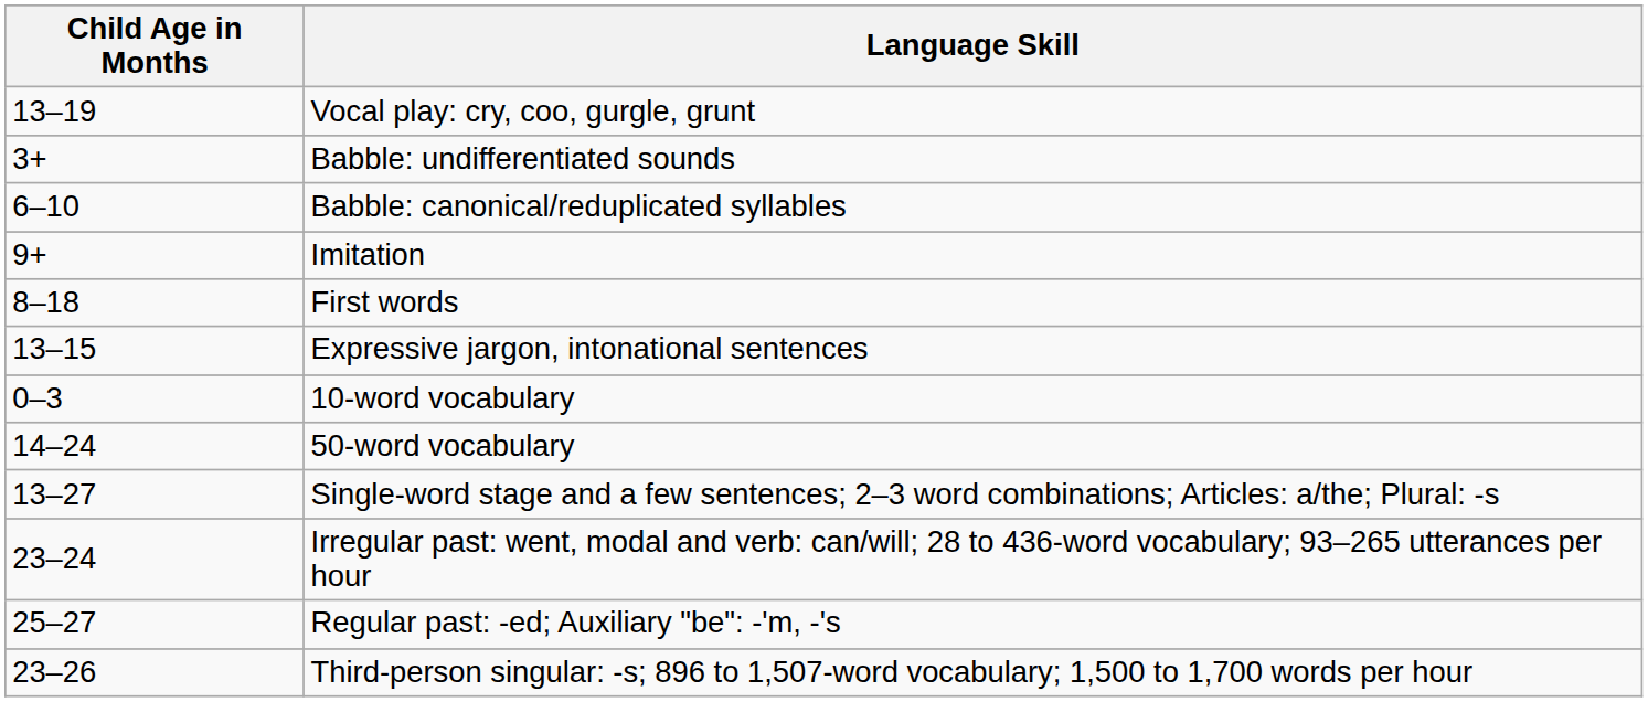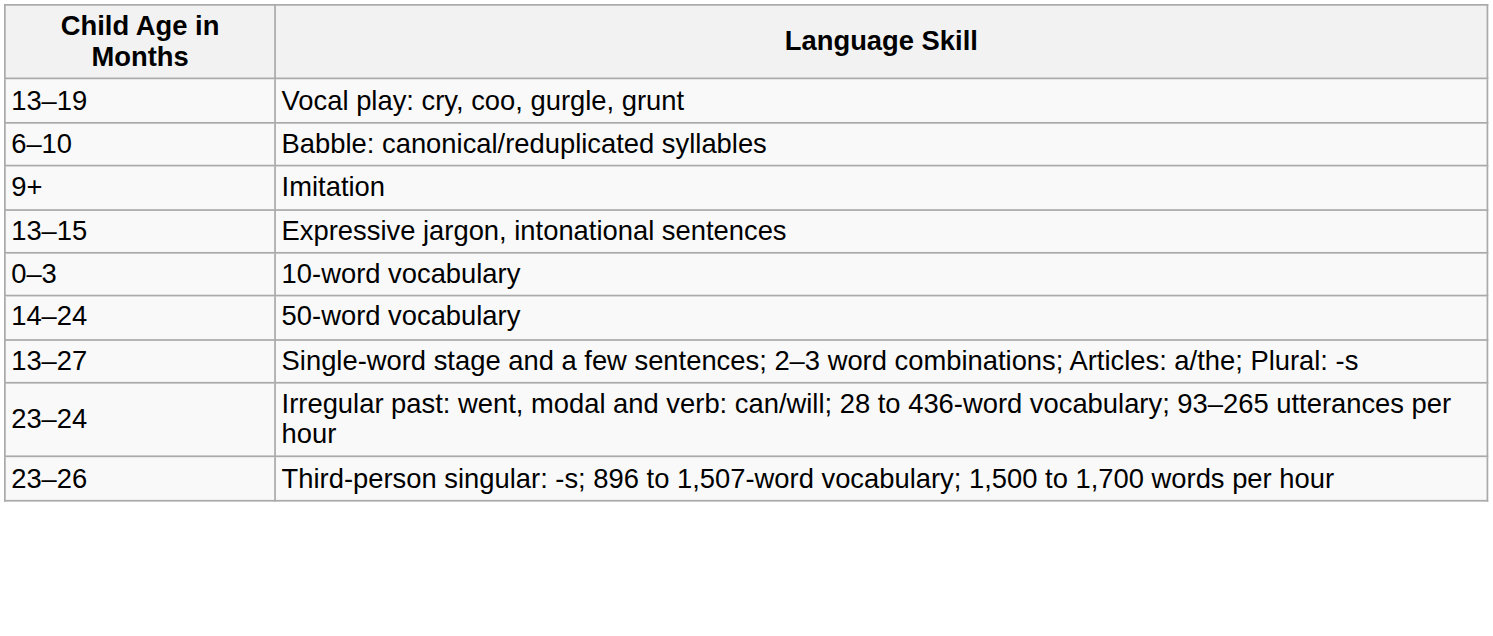- row: 3+ | Babble: undifferentiated sounds
- row: 8–18 | First words
- row: 25–27 | Regular past: -ed; Auxiliary "be": -'m, -'s
